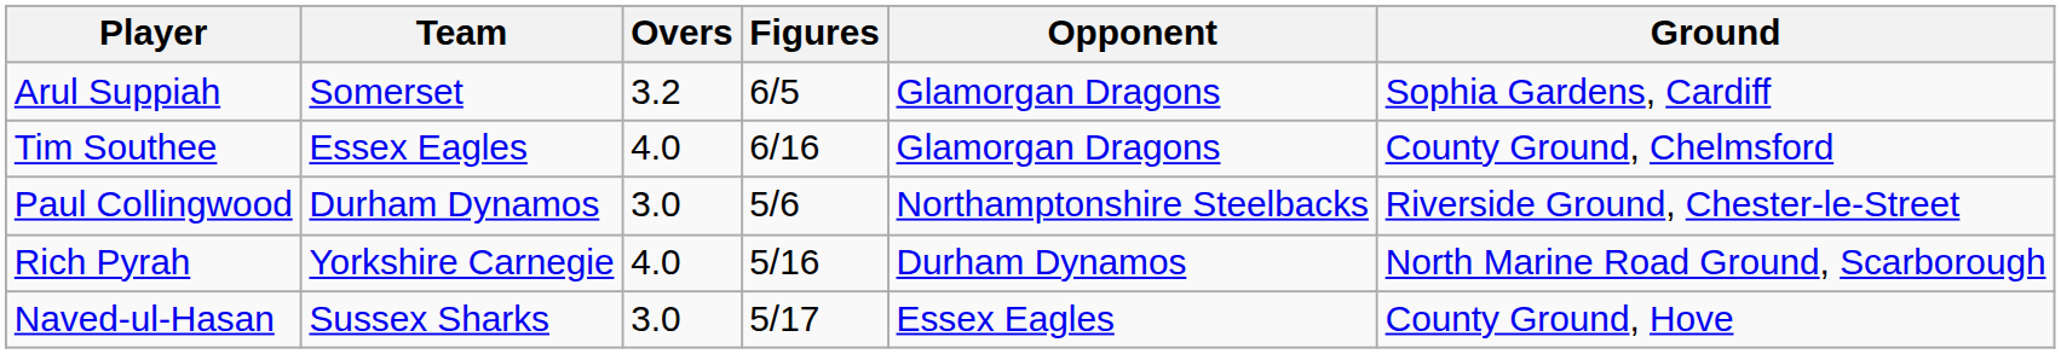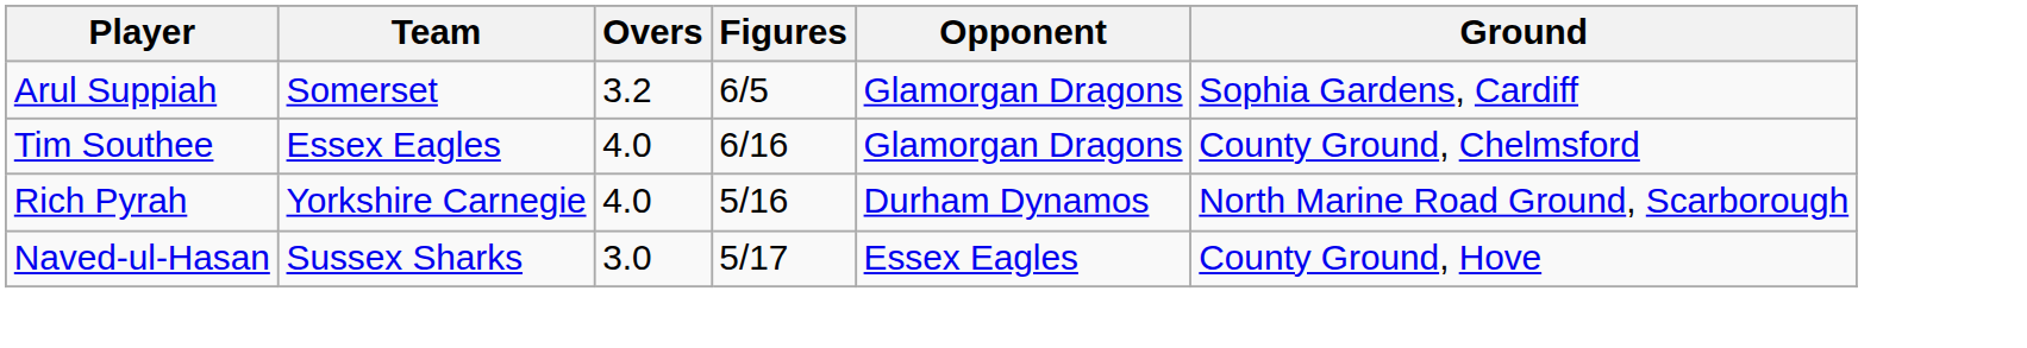- row: Paul Collingwood | Durham Dynamos | 3.0 | 5/6 | Northamptonshire Steelbacks | Riverside Ground, Chester-le-Street
